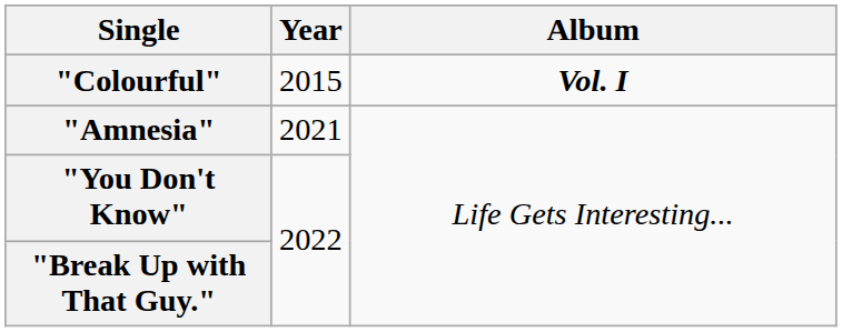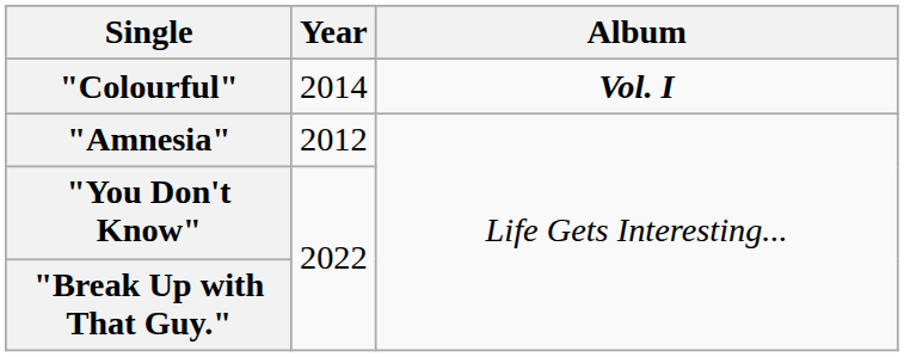"Colourful" | Year: 2015 -> 2014
"Amnesia" | Year: 2021 -> 2012
